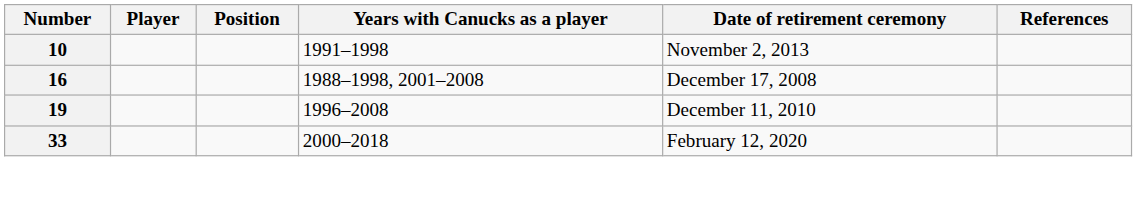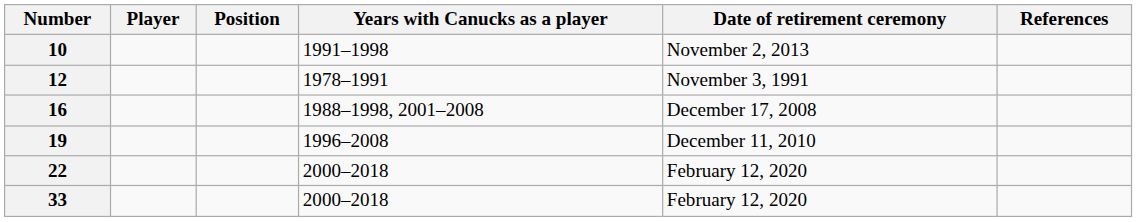+ row: 12 | 1978–1991 | November 3, 1991
+ row: 22 | 2000–2018 | February 12, 2020
